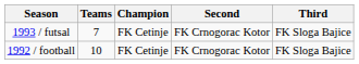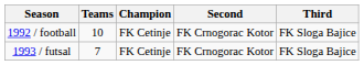rows swapped: 1992 / football <-> 1993 / futsal
